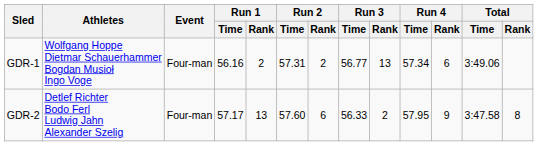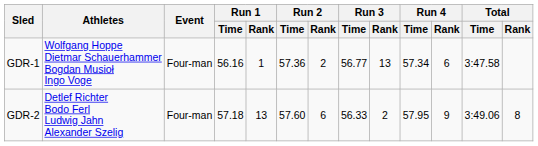GDR-1 | Run 1 / Rank: 2 -> 1
GDR-1 | Run 2 / Time: 57.31 -> 57.36
GDR-1 | Total / Time: 3:49.06 -> 3:47.58
GDR-2 | Run 1 / Time: 57.17 -> 57.18
GDR-2 | Total / Time: 3:47.58 -> 3:49.06
